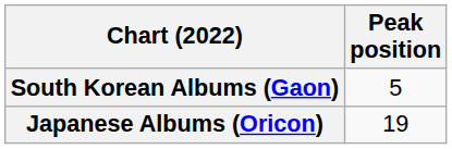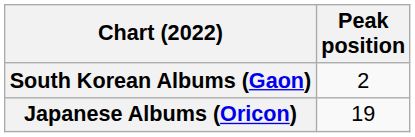South Korean Albums (Gaon) | Peak position: 5 -> 2
